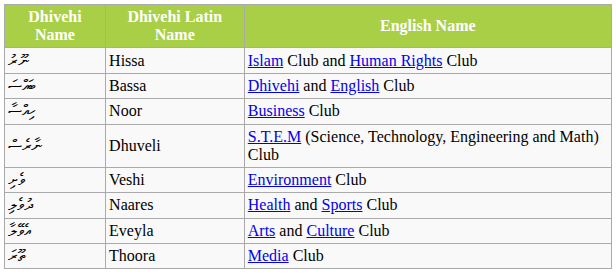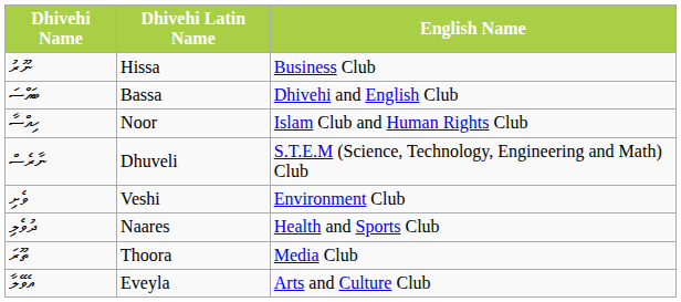ނޫރު | English Name: Islam Club and Human Rights Club -> Business Club
ހިއްސާ | English Name: Business Club -> Islam Club and Human Rights Club
rows swapped: ތޫރަ <-> އެވޭލާ
